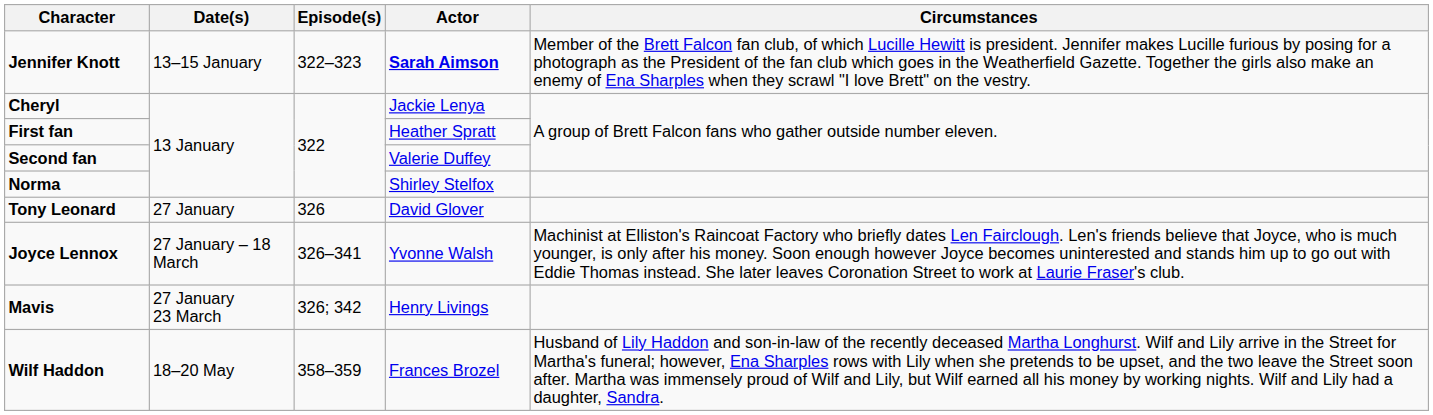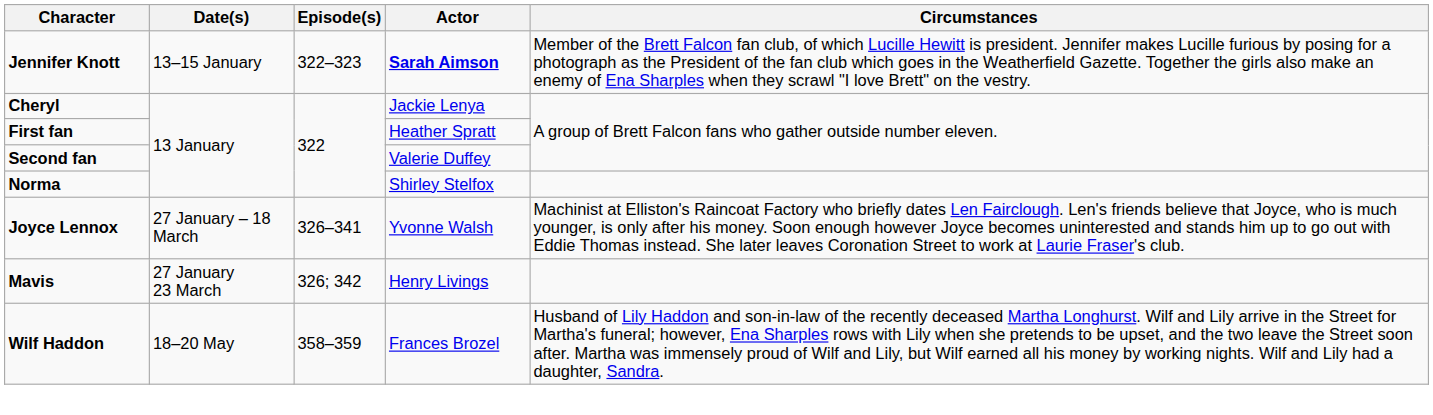- row: Tony Leonard | 27 January | 326 | David Glover
